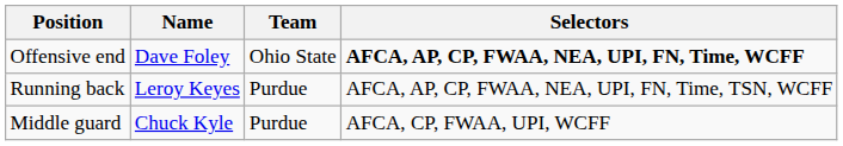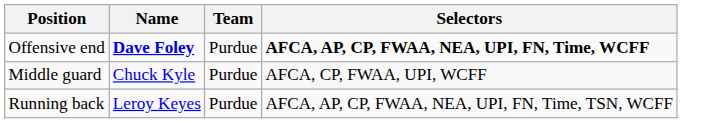Offensive end | Name: normal -> bold
Offensive end | Team: Ohio State -> Purdue
rows swapped: Running back <-> Middle guard
